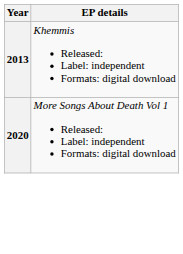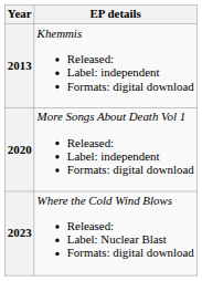+ row: 2023 | Where the Cold Wind Blows Released: Label: Nuclear Blast Formats: digital download
